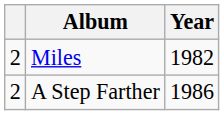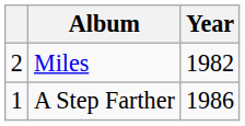A Step Farther | column 1: 2 -> 1
